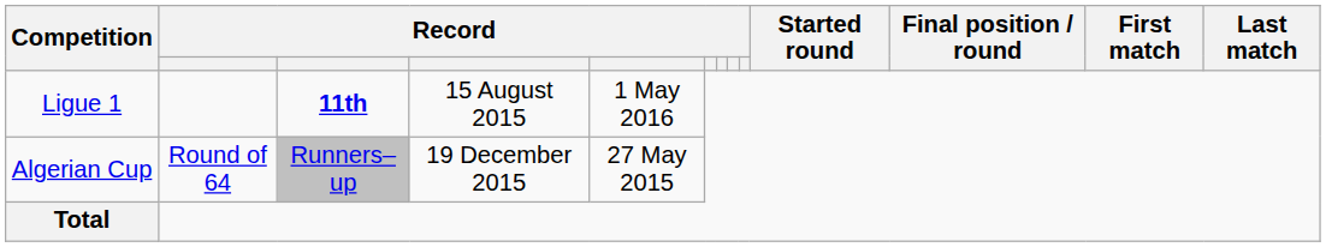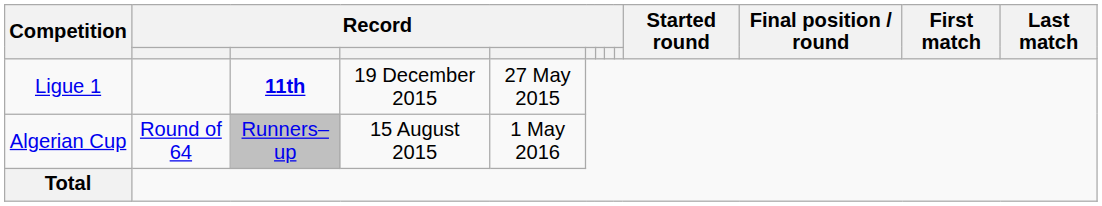Ligue 1 | column 4: 15 August 2015 -> 19 December 2015
Ligue 1 | column 5: 1 May 2016 -> 27 May 2015
Algerian Cup | column 4: 19 December 2015 -> 15 August 2015
Algerian Cup | column 5: 27 May 2015 -> 1 May 2016
